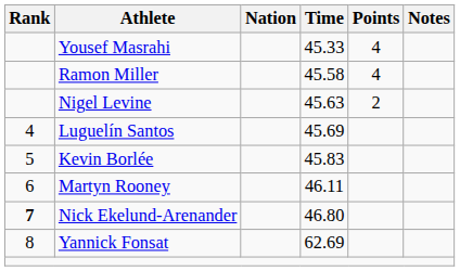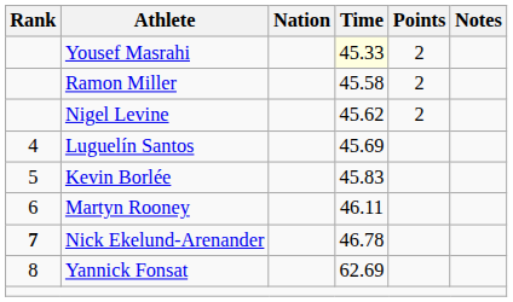Yousef Masrahi | Time: no background -> lightyellow background
Yousef Masrahi | Points: 4 -> 2
Ramon Miller | Points: 4 -> 2
Nigel Levine | Time: 45.63 -> 45.62
Nick Ekelund-Arenander | Time: 46.80 -> 46.78
